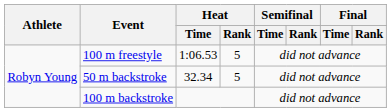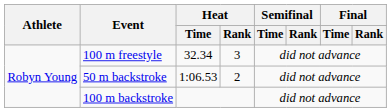100 m freestyle | Heat / Time: 1:06.53 -> 32.34
100 m freestyle | Heat / Rank: 5 -> 3
50 m backstroke | Heat / Time: 32.34 -> 1:06.53
50 m backstroke | Heat / Rank: 5 -> 2
